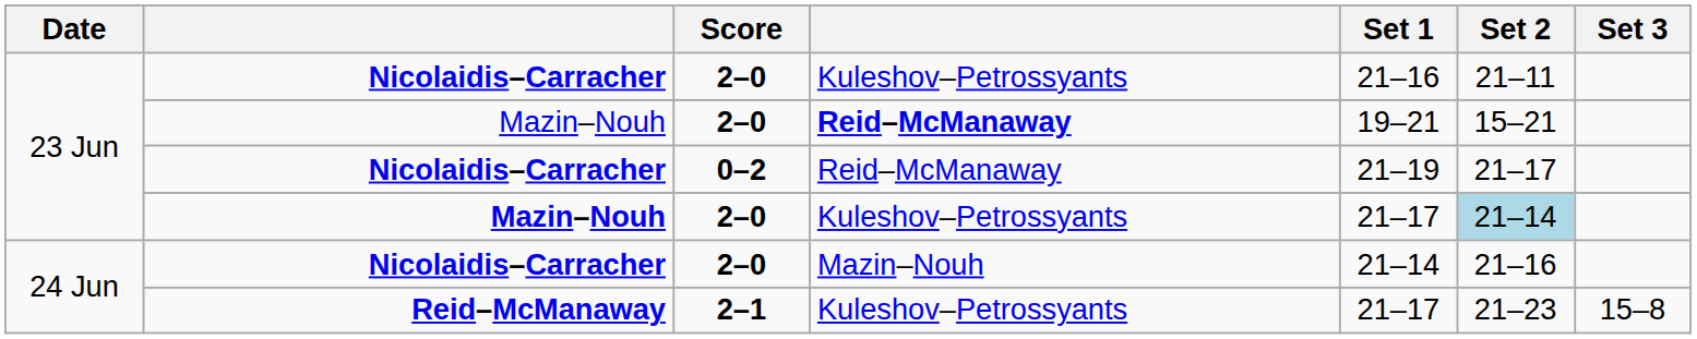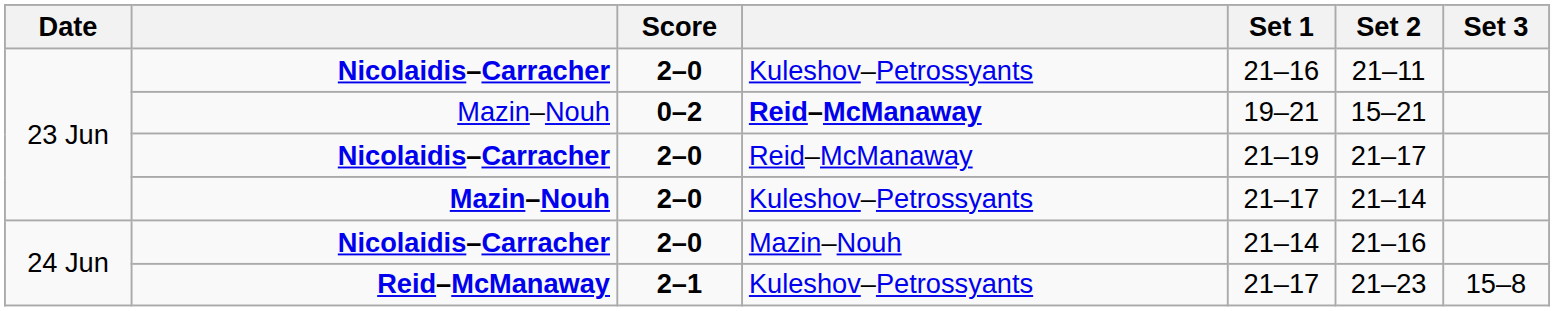Mazin–Nouh / Reid–McManaway | Score: 2–0 -> 0–2
Nicolaidis–Carracher / Reid–McManaway | Score: 0–2 -> 2–0
Mazin–Nouh / Kuleshov–Petrossyants | Set 2: lightblue background -> no background
